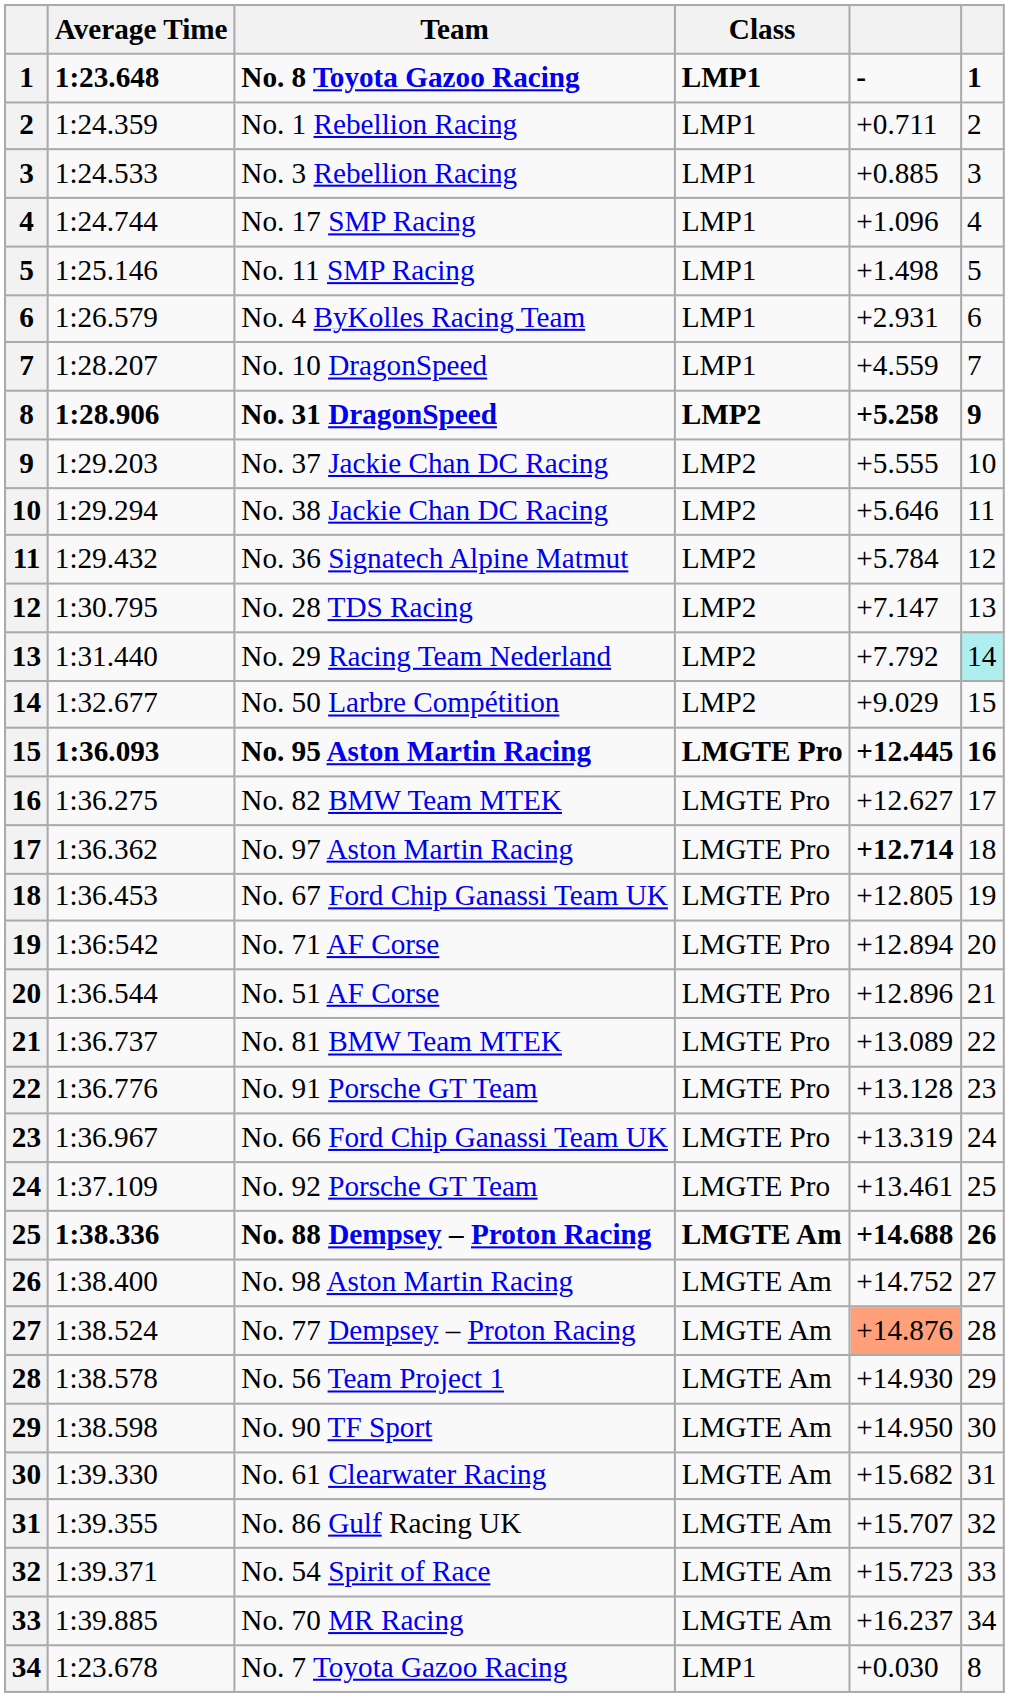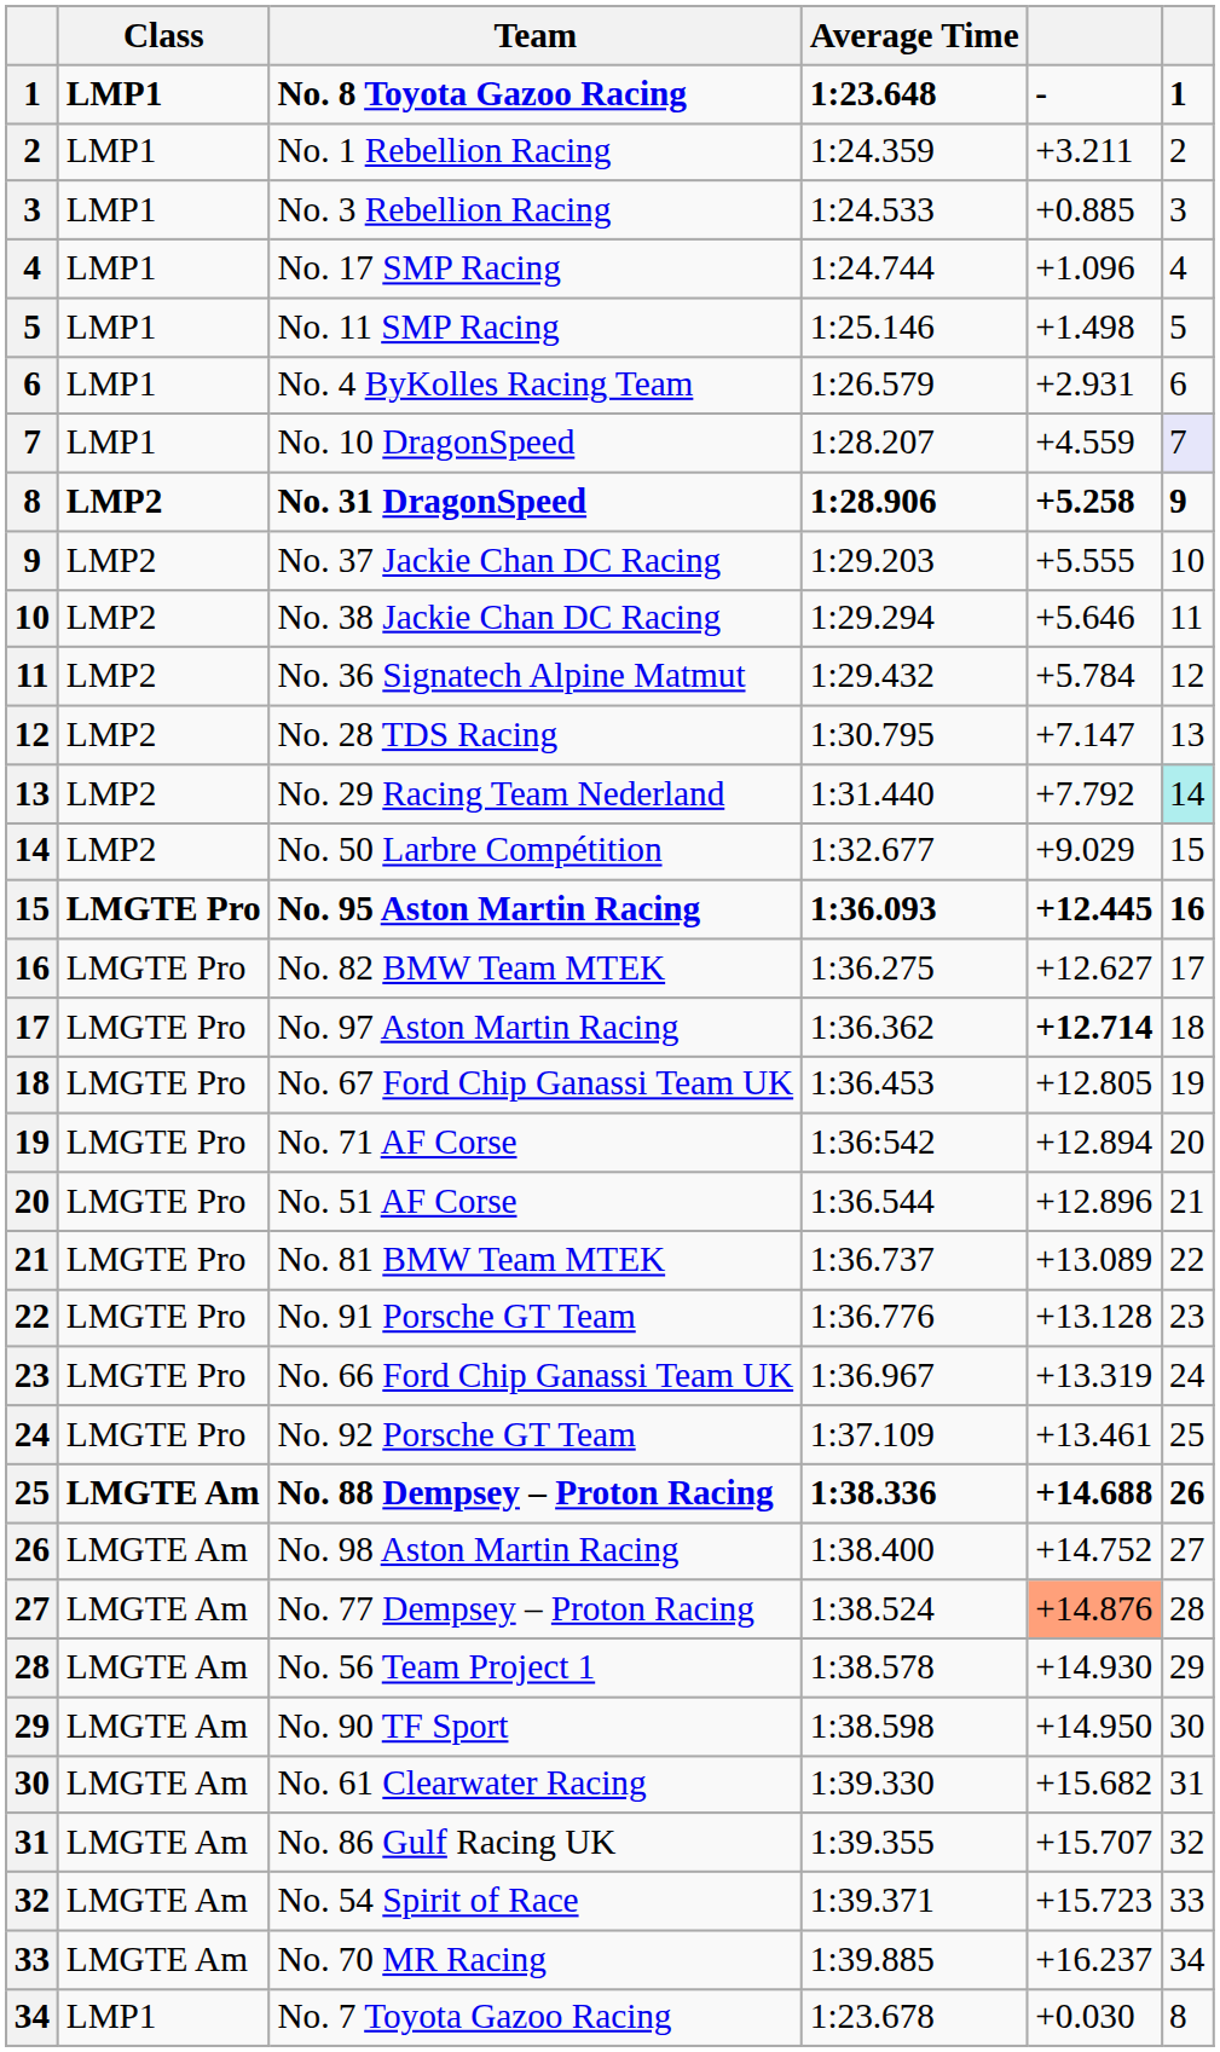columns swapped: Class <-> Average Time
No. 1 Rebellion Racing | column 5: +0.711 -> +3.211
No. 10 DragonSpeed | column 6: no background -> lavender background
